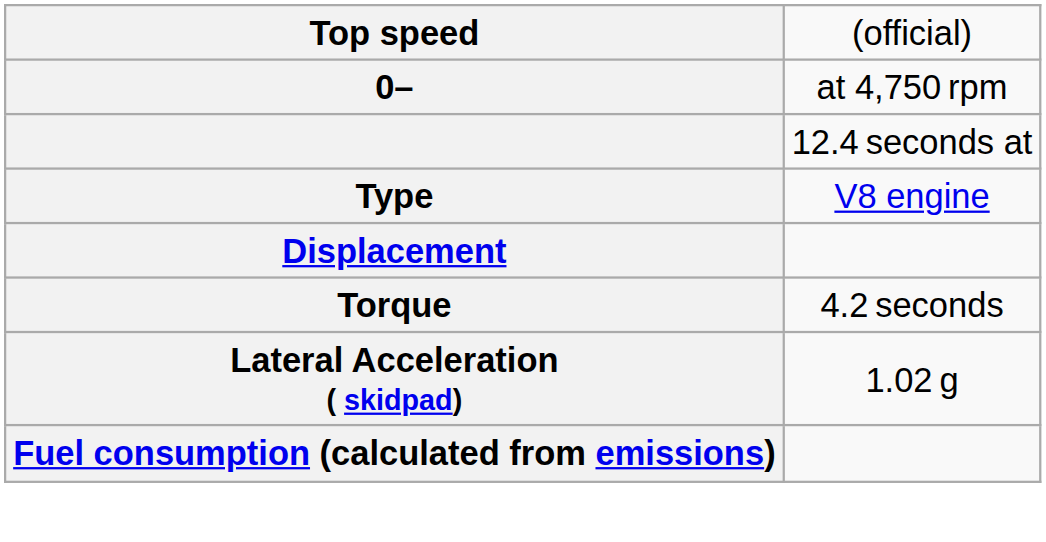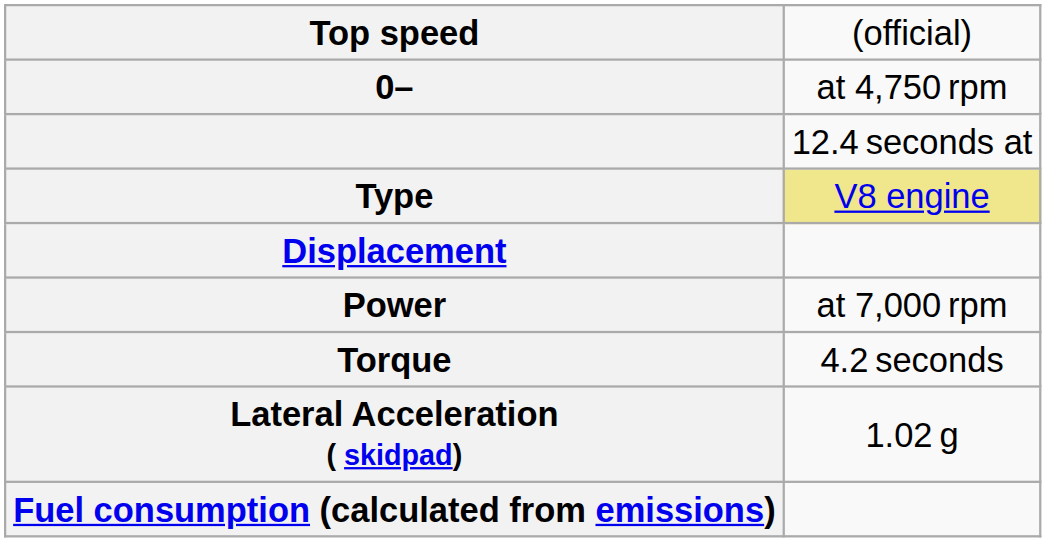Type | column 2: no background -> khaki background
+ row: Power | at 7,000 rpm
